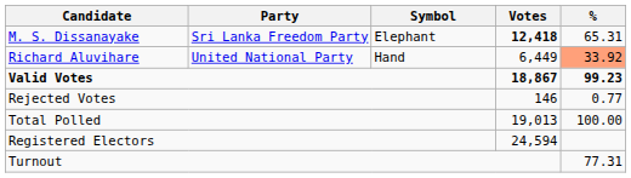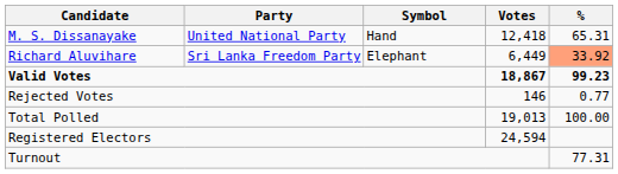M. S. Dissanayake | Party: Sri Lanka Freedom Party -> United National Party
M. S. Dissanayake | Symbol: Elephant -> Hand
M. S. Dissanayake | Votes: bold -> normal
Richard Aluvihare | Party: United National Party -> Sri Lanka Freedom Party
Richard Aluvihare | Symbol: Hand -> Elephant
